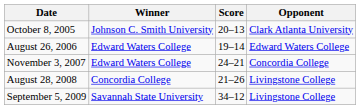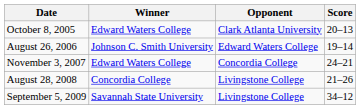columns swapped: Opponent <-> Score
October 8, 2005 | Winner: Johnson C. Smith University -> Edward Waters College
August 26, 2006 | Winner: Edward Waters College -> Johnson C. Smith University
